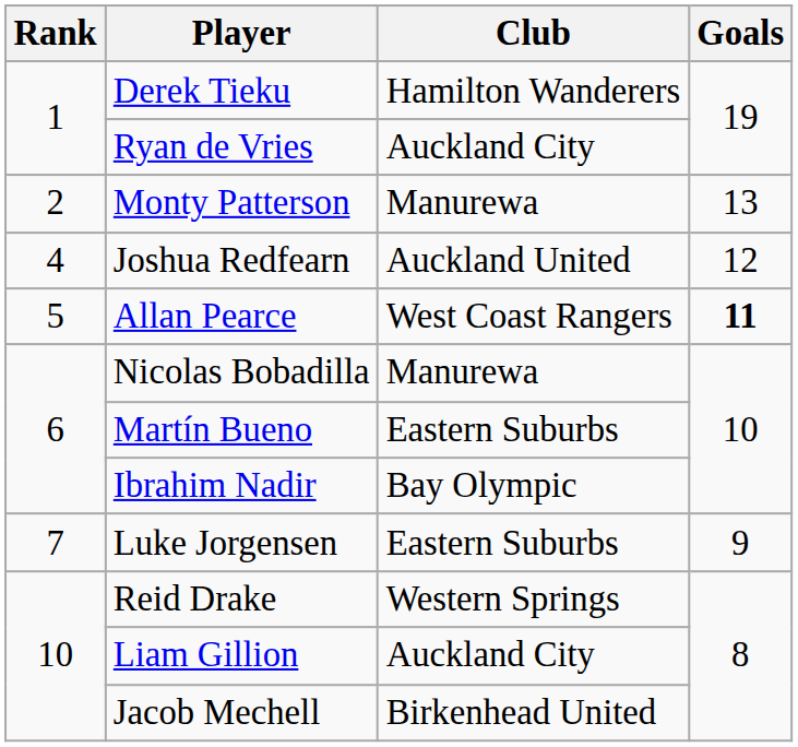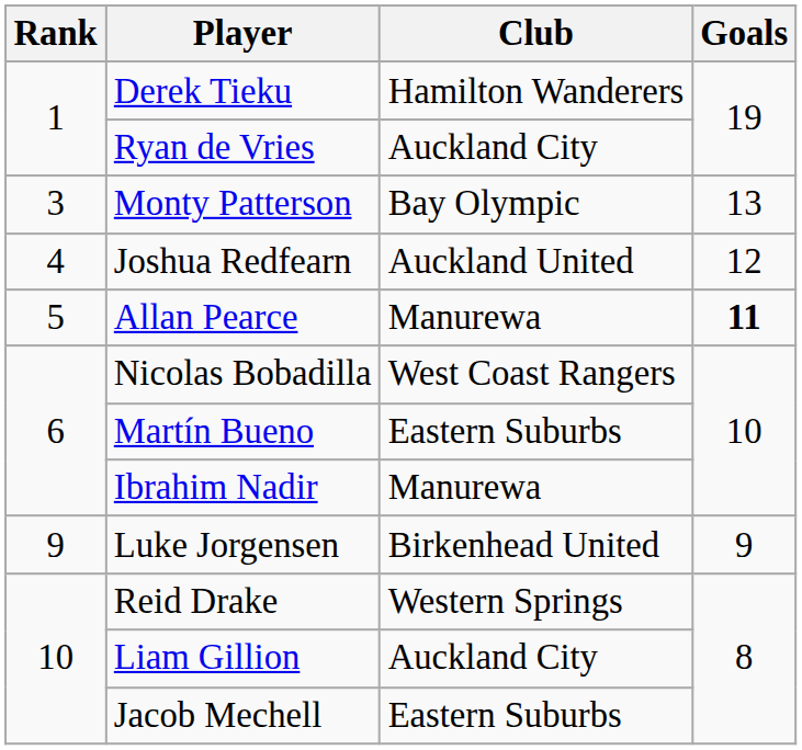Monty Patterson | Rank: 2 -> 3
Monty Patterson | Club: Manurewa -> Bay Olympic
Allan Pearce | Club: West Coast Rangers -> Manurewa
Nicolas Bobadilla | Club: Manurewa -> West Coast Rangers
Ibrahim Nadir | Club: Bay Olympic -> Manurewa
Luke Jorgensen | Rank: 7 -> 9
Luke Jorgensen | Club: Eastern Suburbs -> Birkenhead United
Jacob Mechell | Club: Birkenhead United -> Eastern Suburbs
